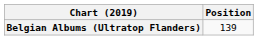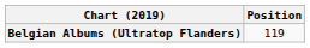Belgian Albums (Ultratop Flanders) | Position: 139 -> 119
